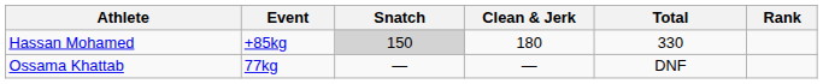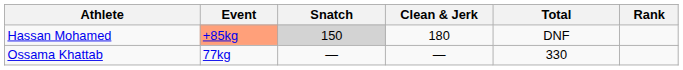Hassan Mohamed | Event: no background -> lightsalmon background
Hassan Mohamed | Total: 330 -> DNF
Ossama Khattab | Total: DNF -> 330
